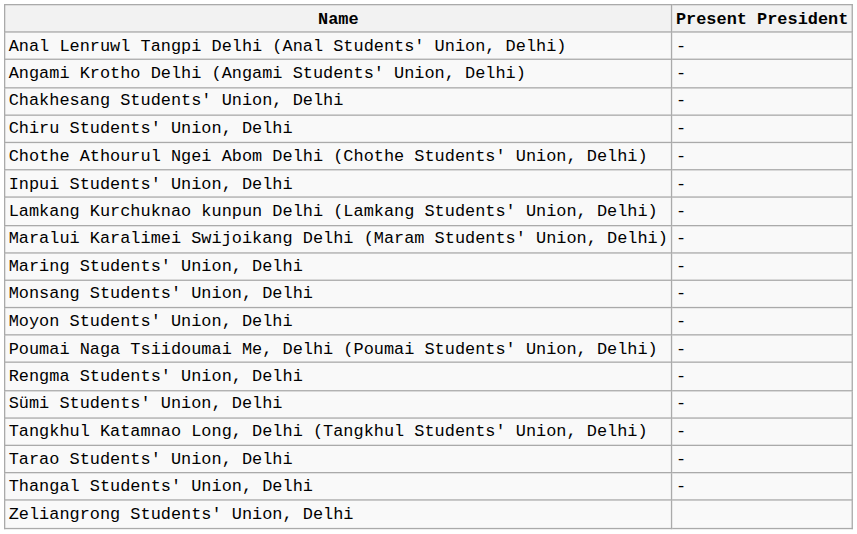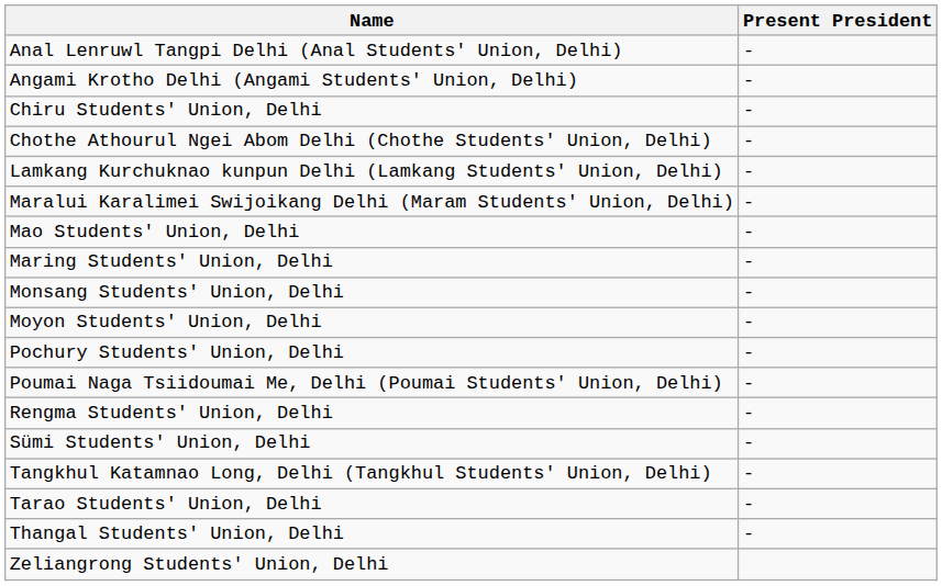- row: Chakhesang Students' Union, Delhi | -
- row: Inpui Students' Union, Delhi | -
+ row: Mao Students' Union, Delhi | -
+ row: Pochury Students' Union, Delhi | -
